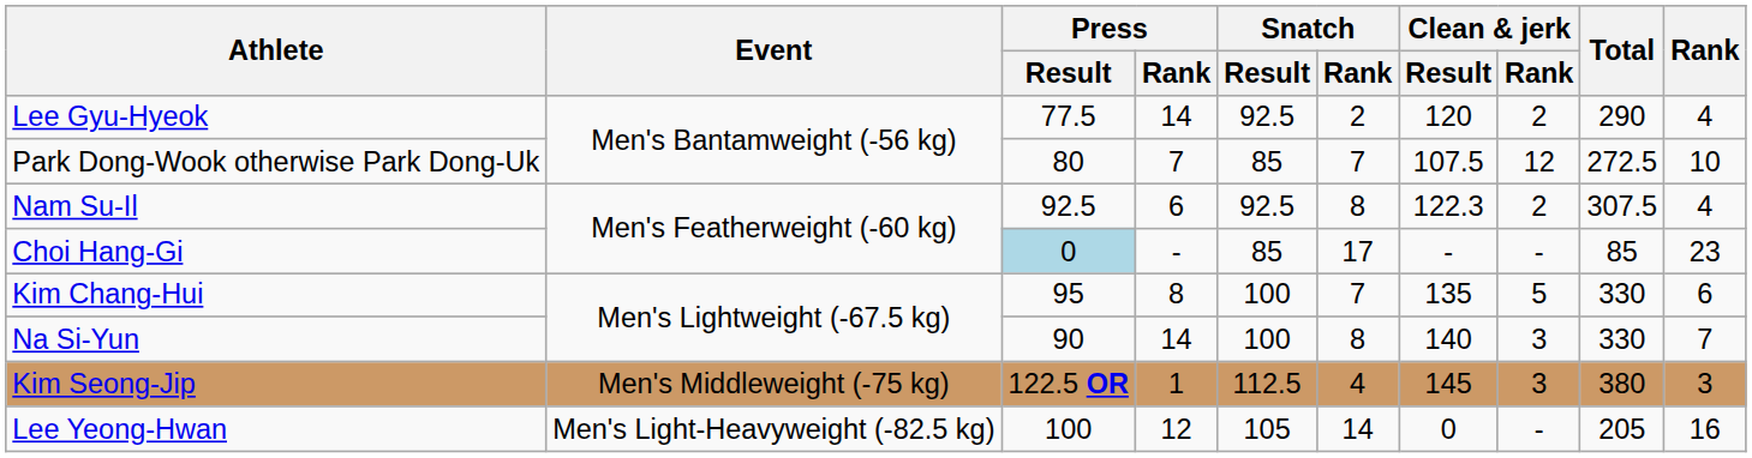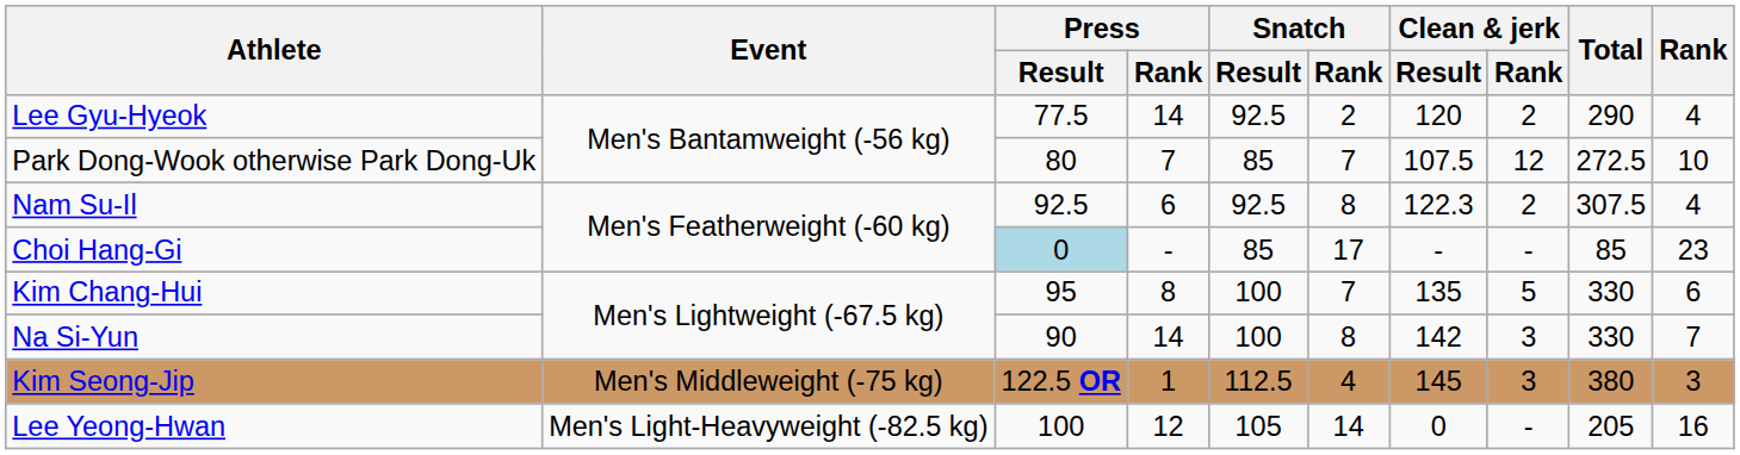Na Si-Yun | Clean & jerk / Result: 140 -> 142
